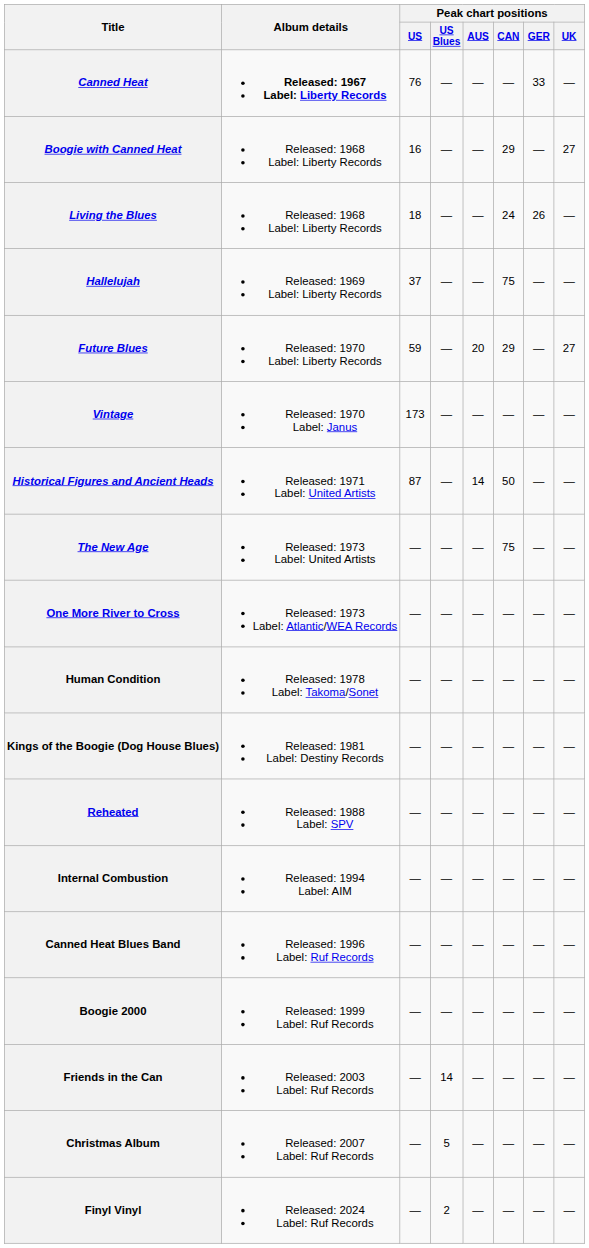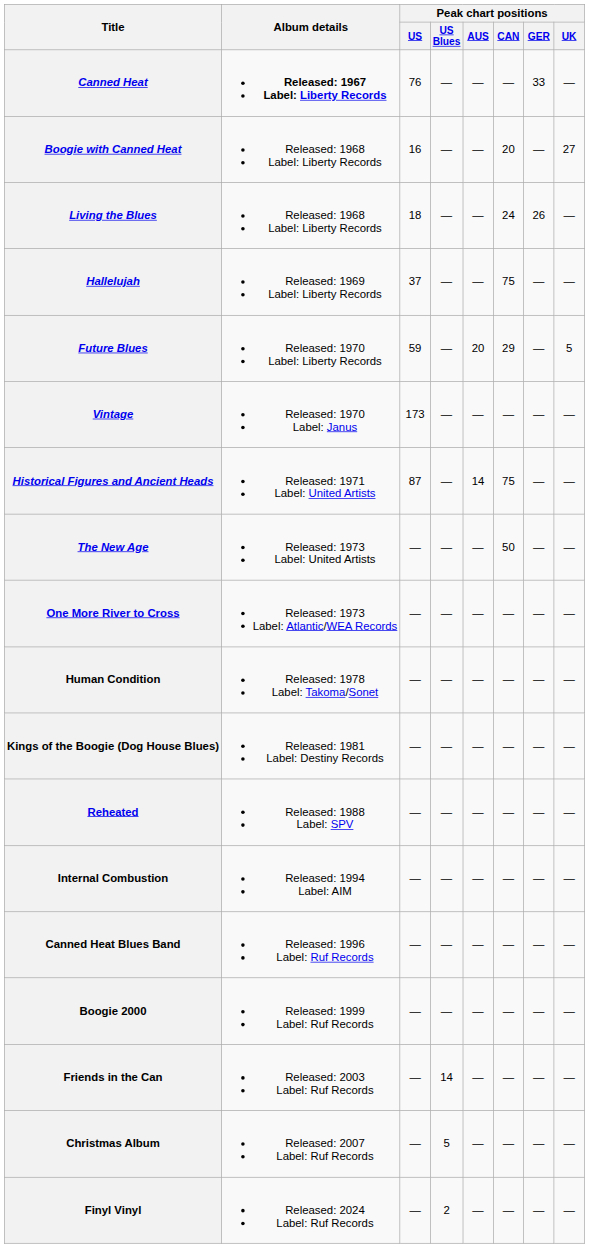Boogie with Canned Heat | Peak chart positions / CAN: 29 -> 20
Future Blues | Peak chart positions / UK: 27 -> 5
Historical Figures and Ancient Heads | Peak chart positions / CAN: 50 -> 75
The New Age | Peak chart positions / CAN: 75 -> 50
